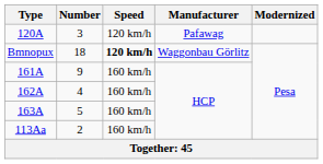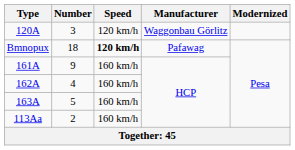120A | Manufacturer: Pafawag -> Waggonbau Görlitz
Bmnopux | Manufacturer: Waggonbau Görlitz -> Pafawag
